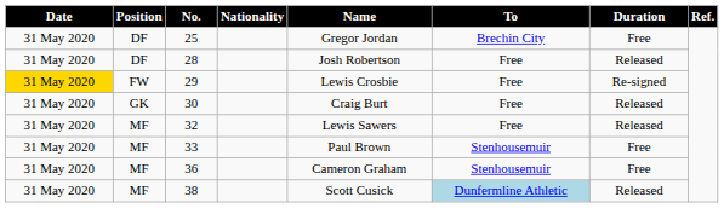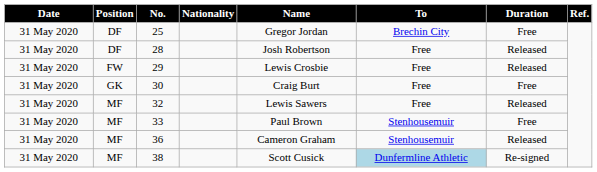29 | Date: gold background -> no background
29 | Duration: Re-signed -> Released
30 | Duration: Released -> Free
36 | Duration: Free -> Released
38 | Duration: Released -> Re-signed
